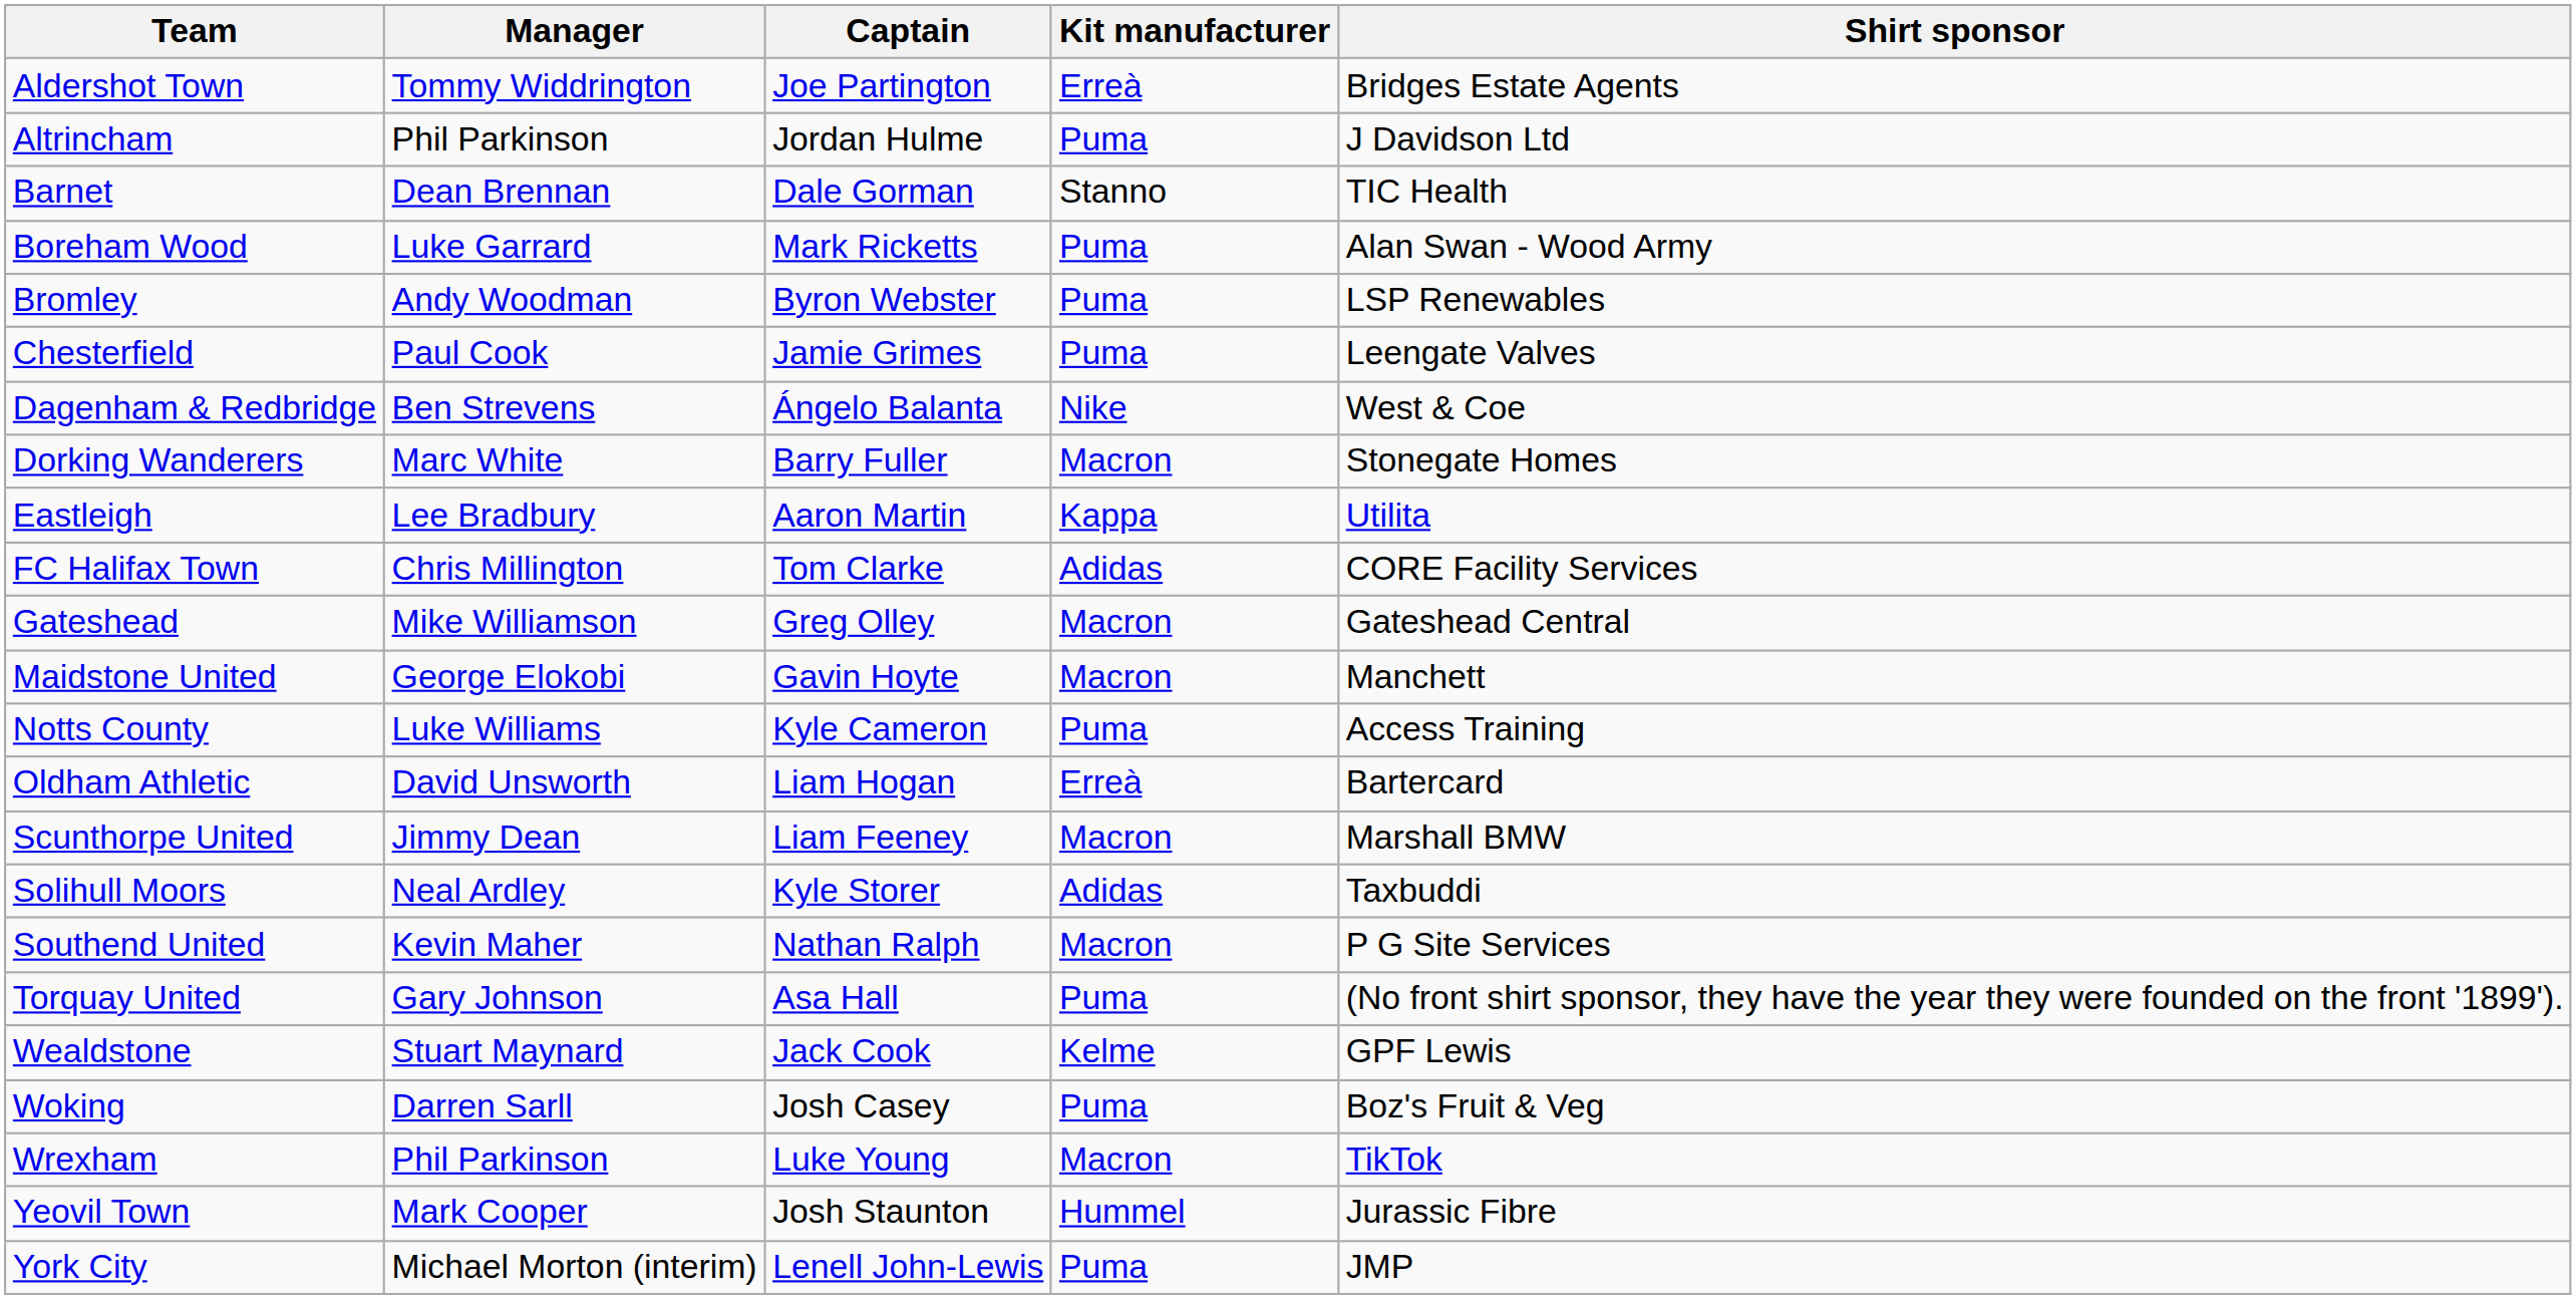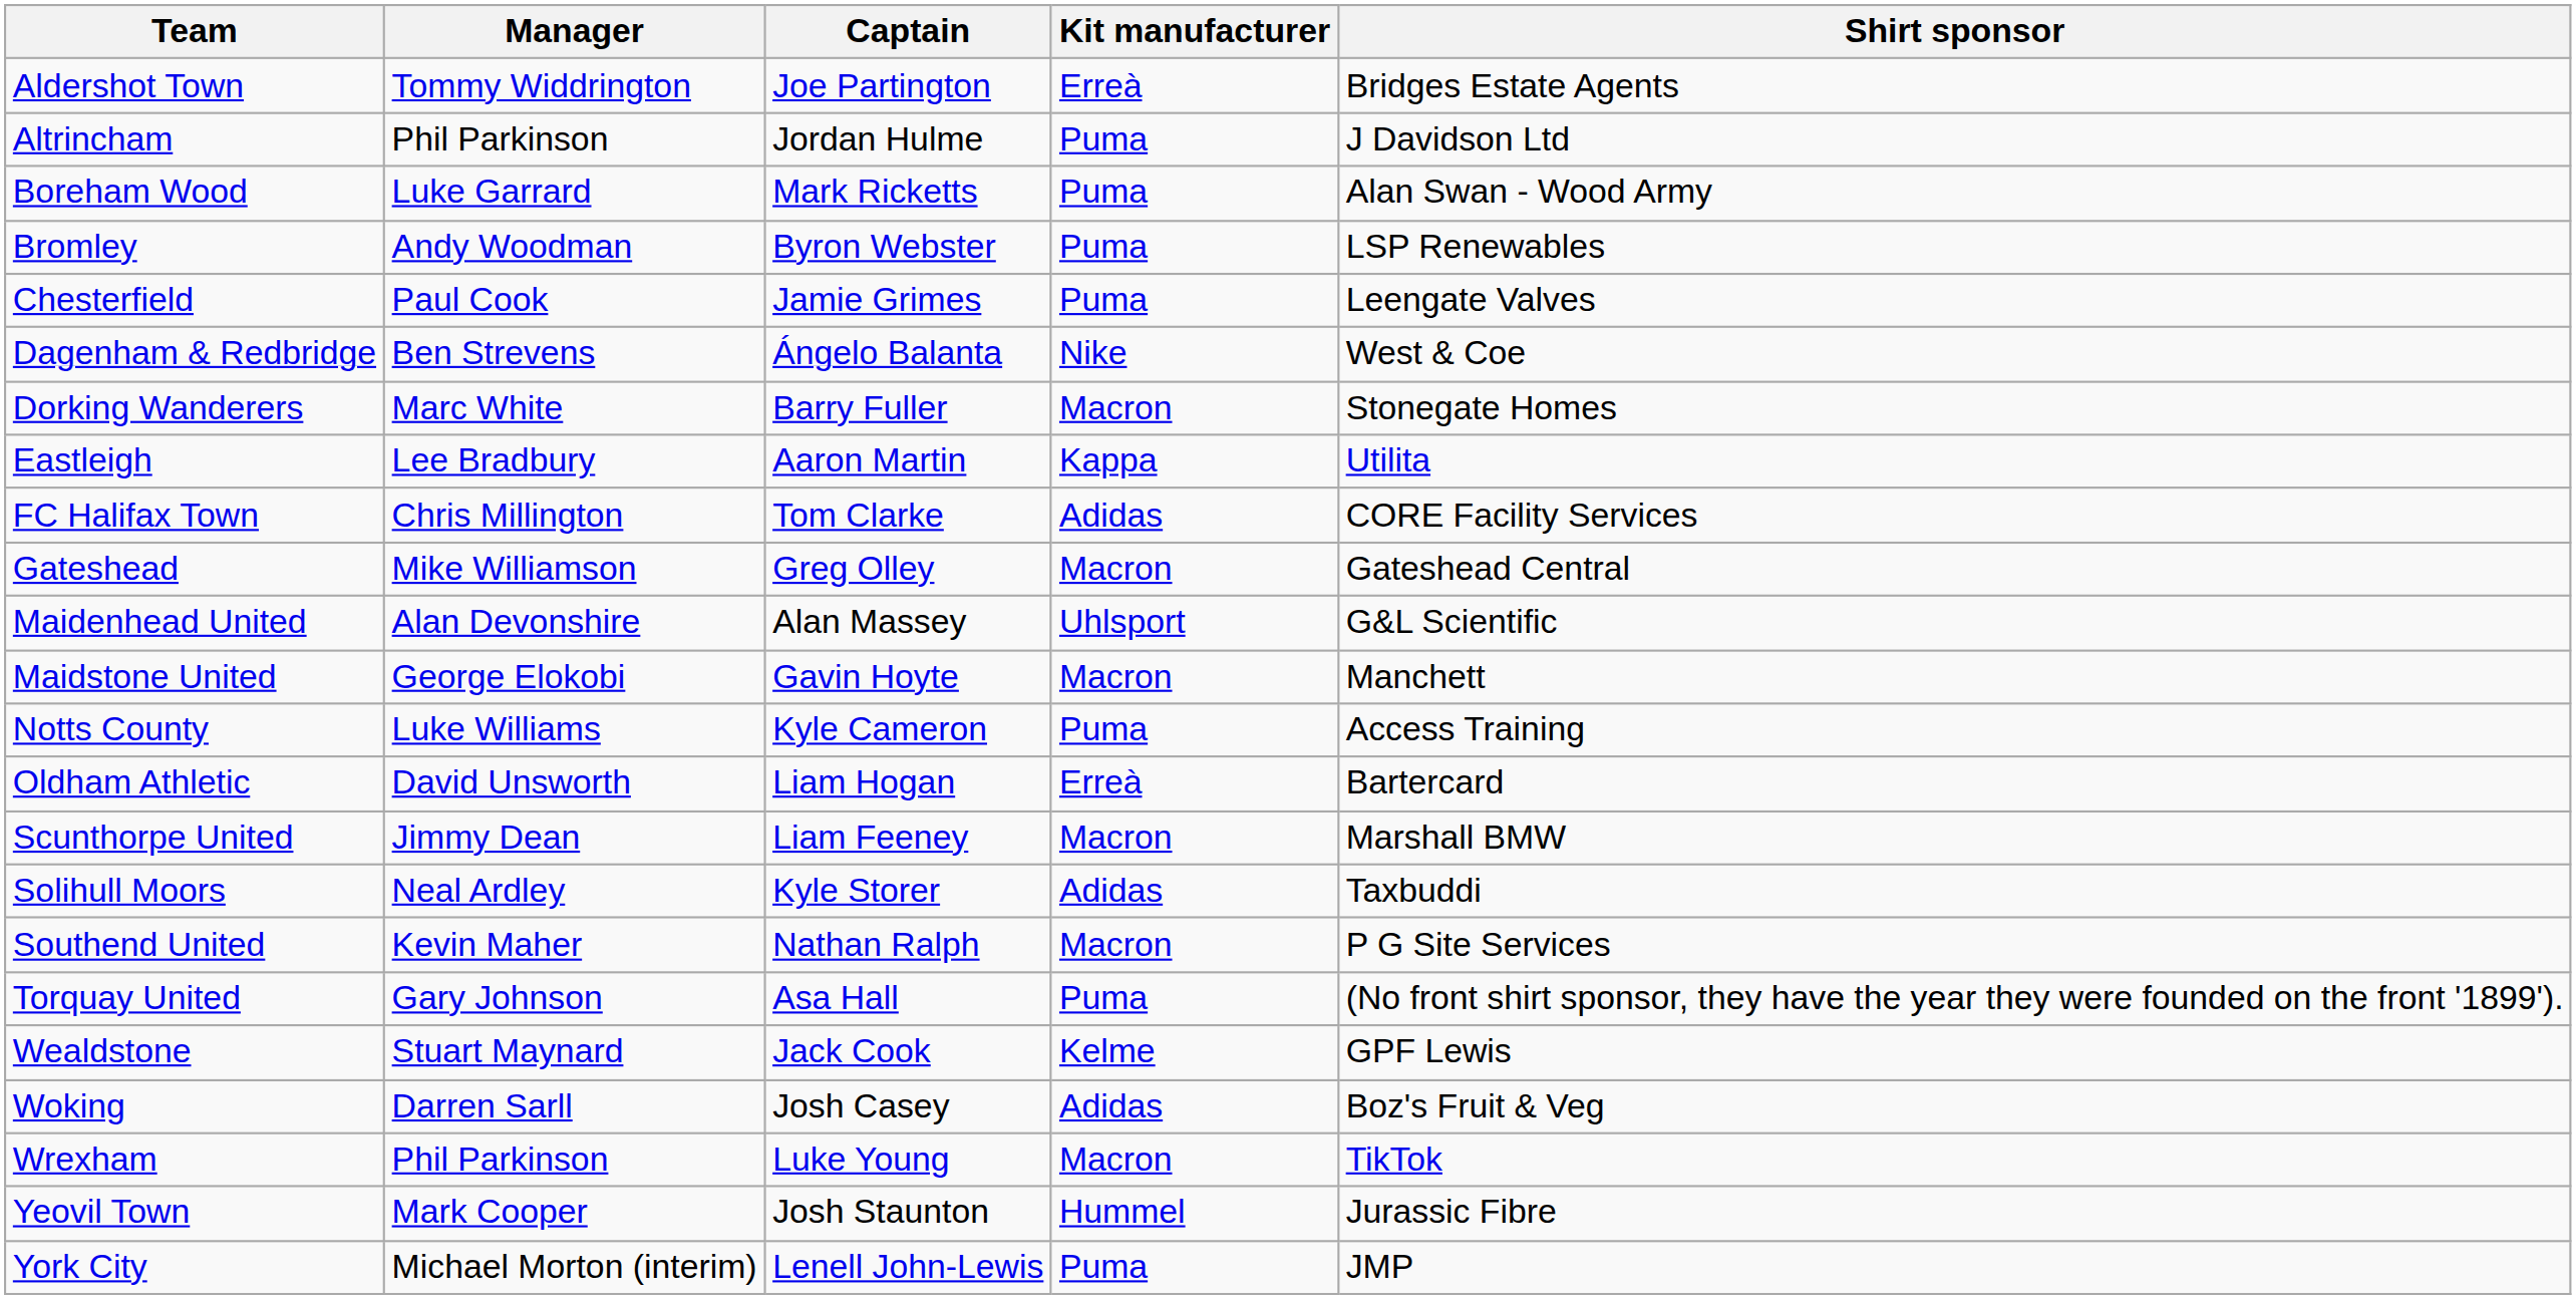- row: Barnet | Dean Brennan | Dale Gorman | Stanno | TIC Health
+ row: Maidenhead United | Alan Devonshire | Alan Massey | Uhlsport | G&L Scientific
Woking | Kit manufacturer: Puma -> Adidas
